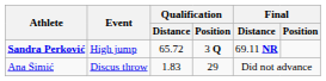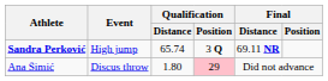Sandra Perković | Qualification / Distance: 65.72 -> 65.74
Ana Šimić | Qualification / Distance: 1.83 -> 1.80
Ana Šimić | Qualification / Position: no background -> pink background
